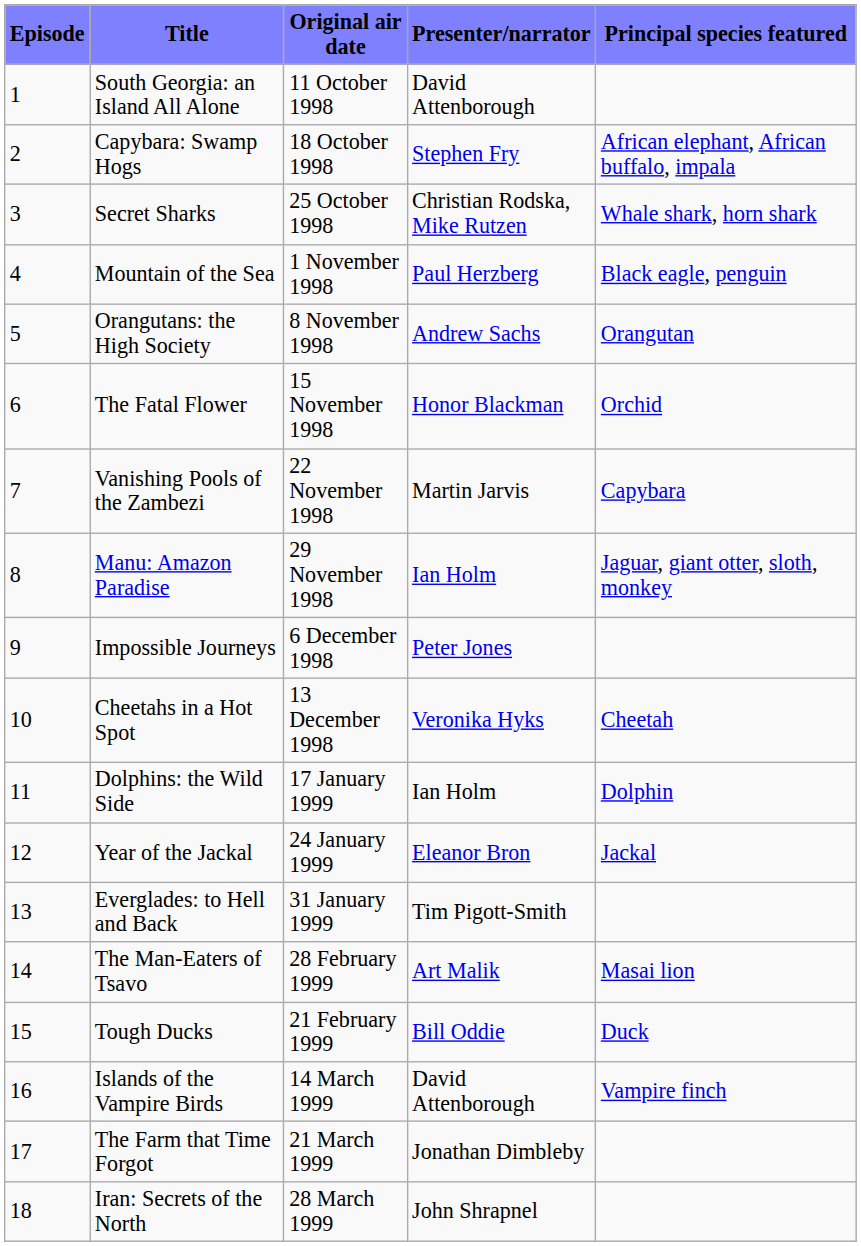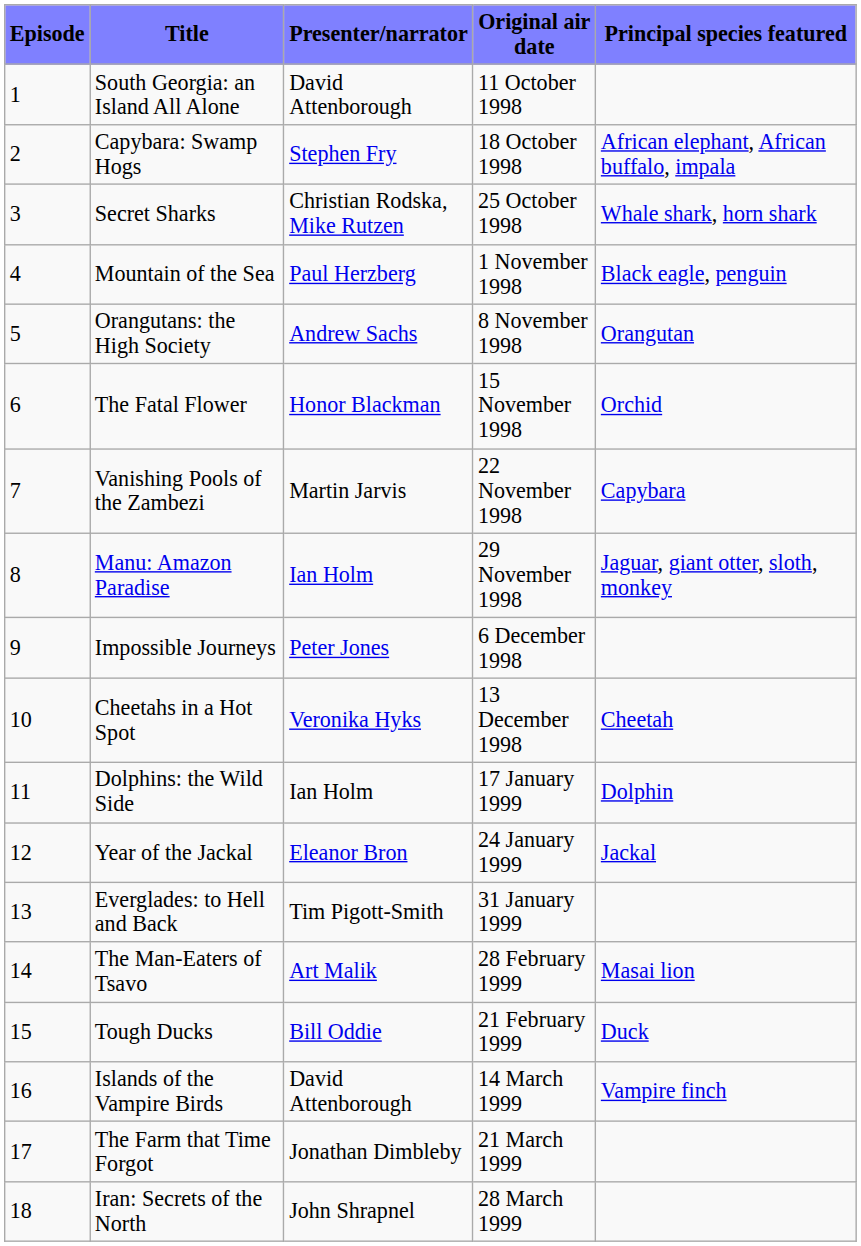columns swapped: Original air date <-> Presenter/narrator
